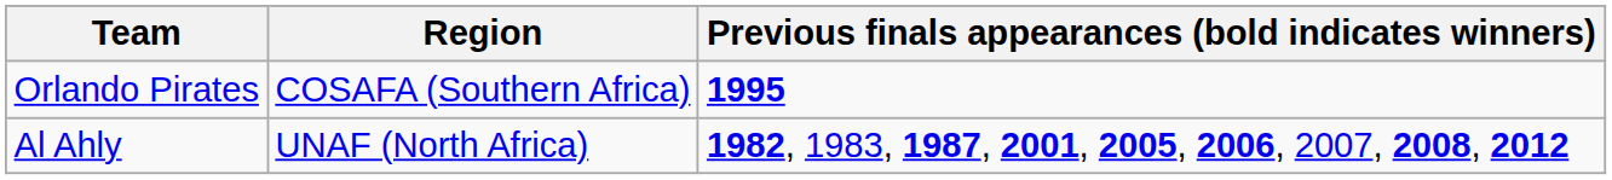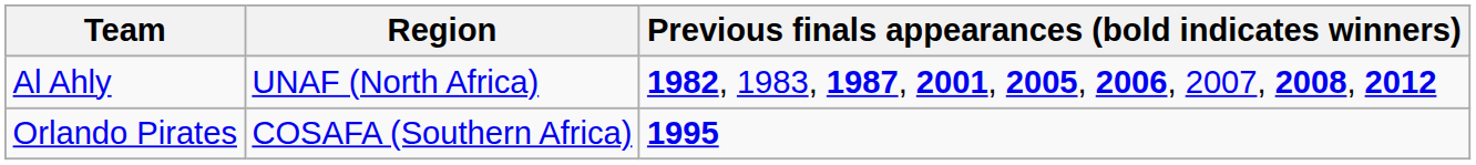rows swapped: Orlando Pirates <-> Al Ahly
